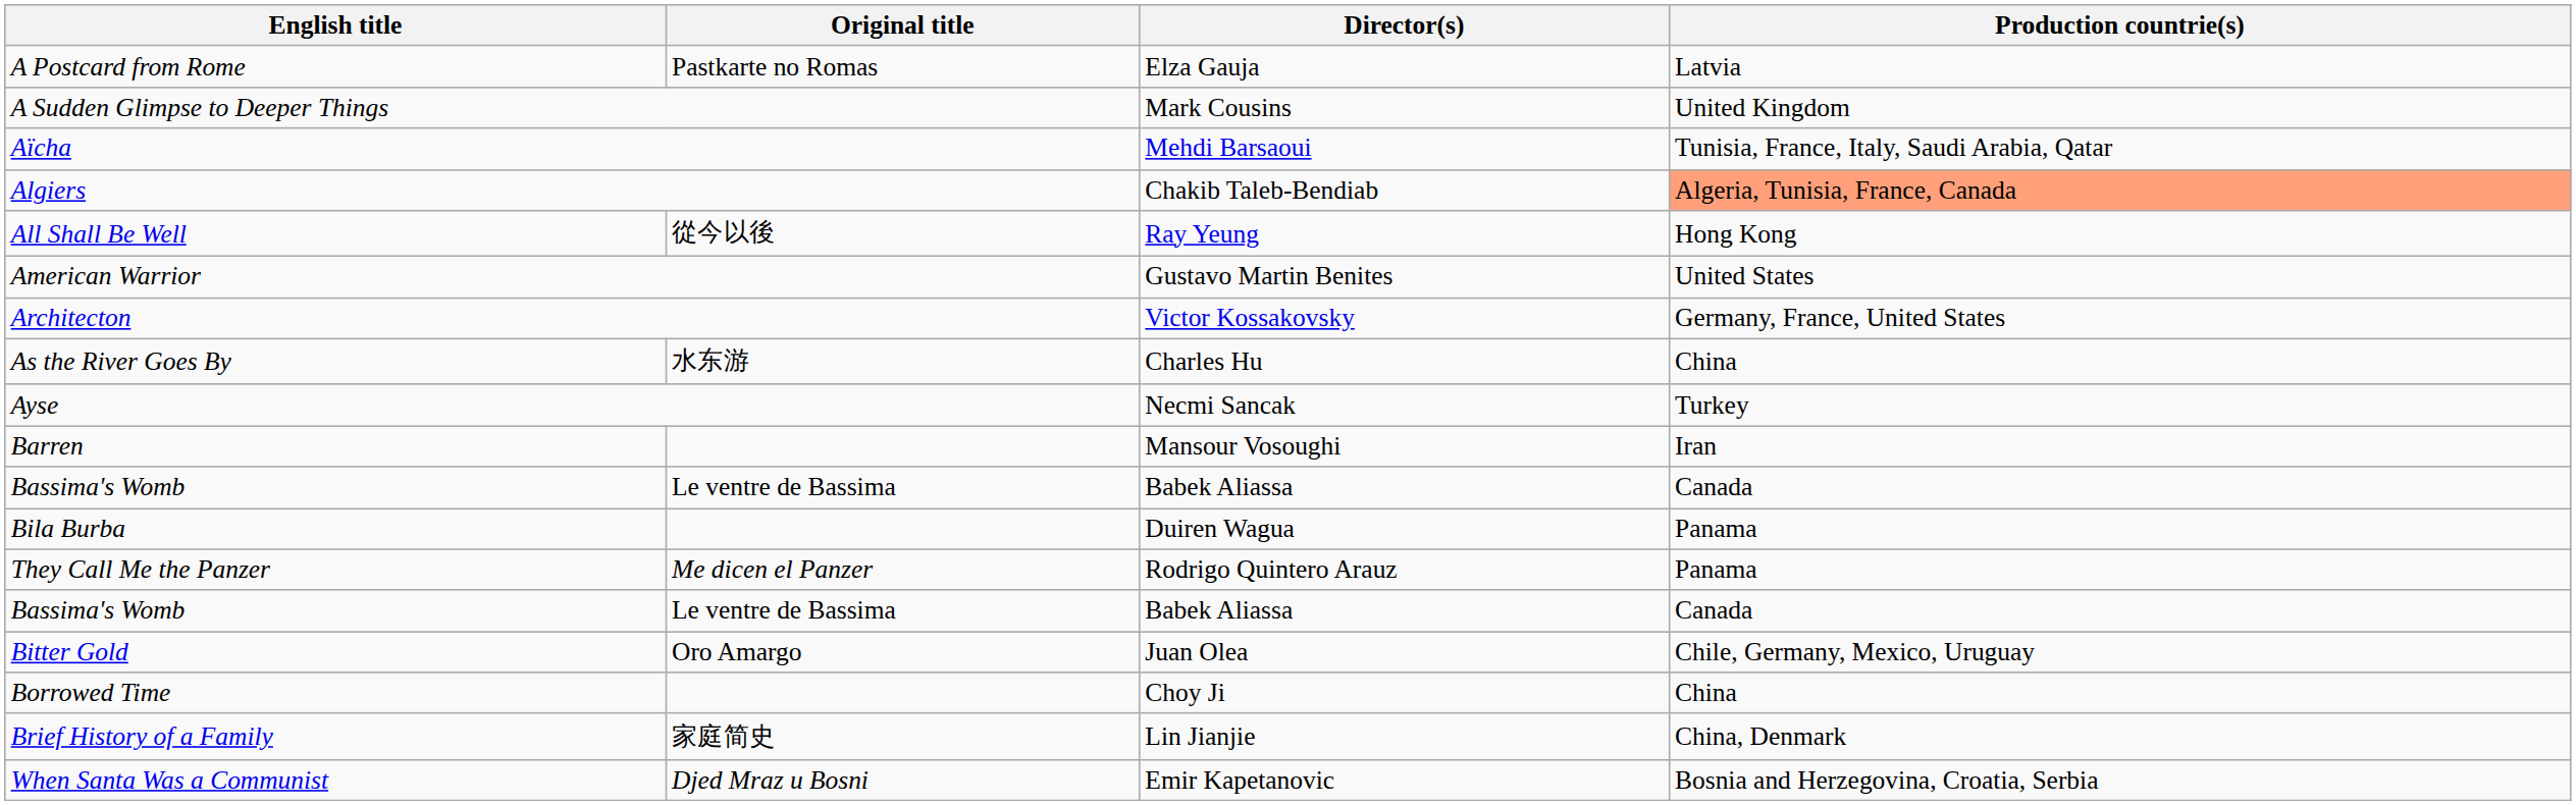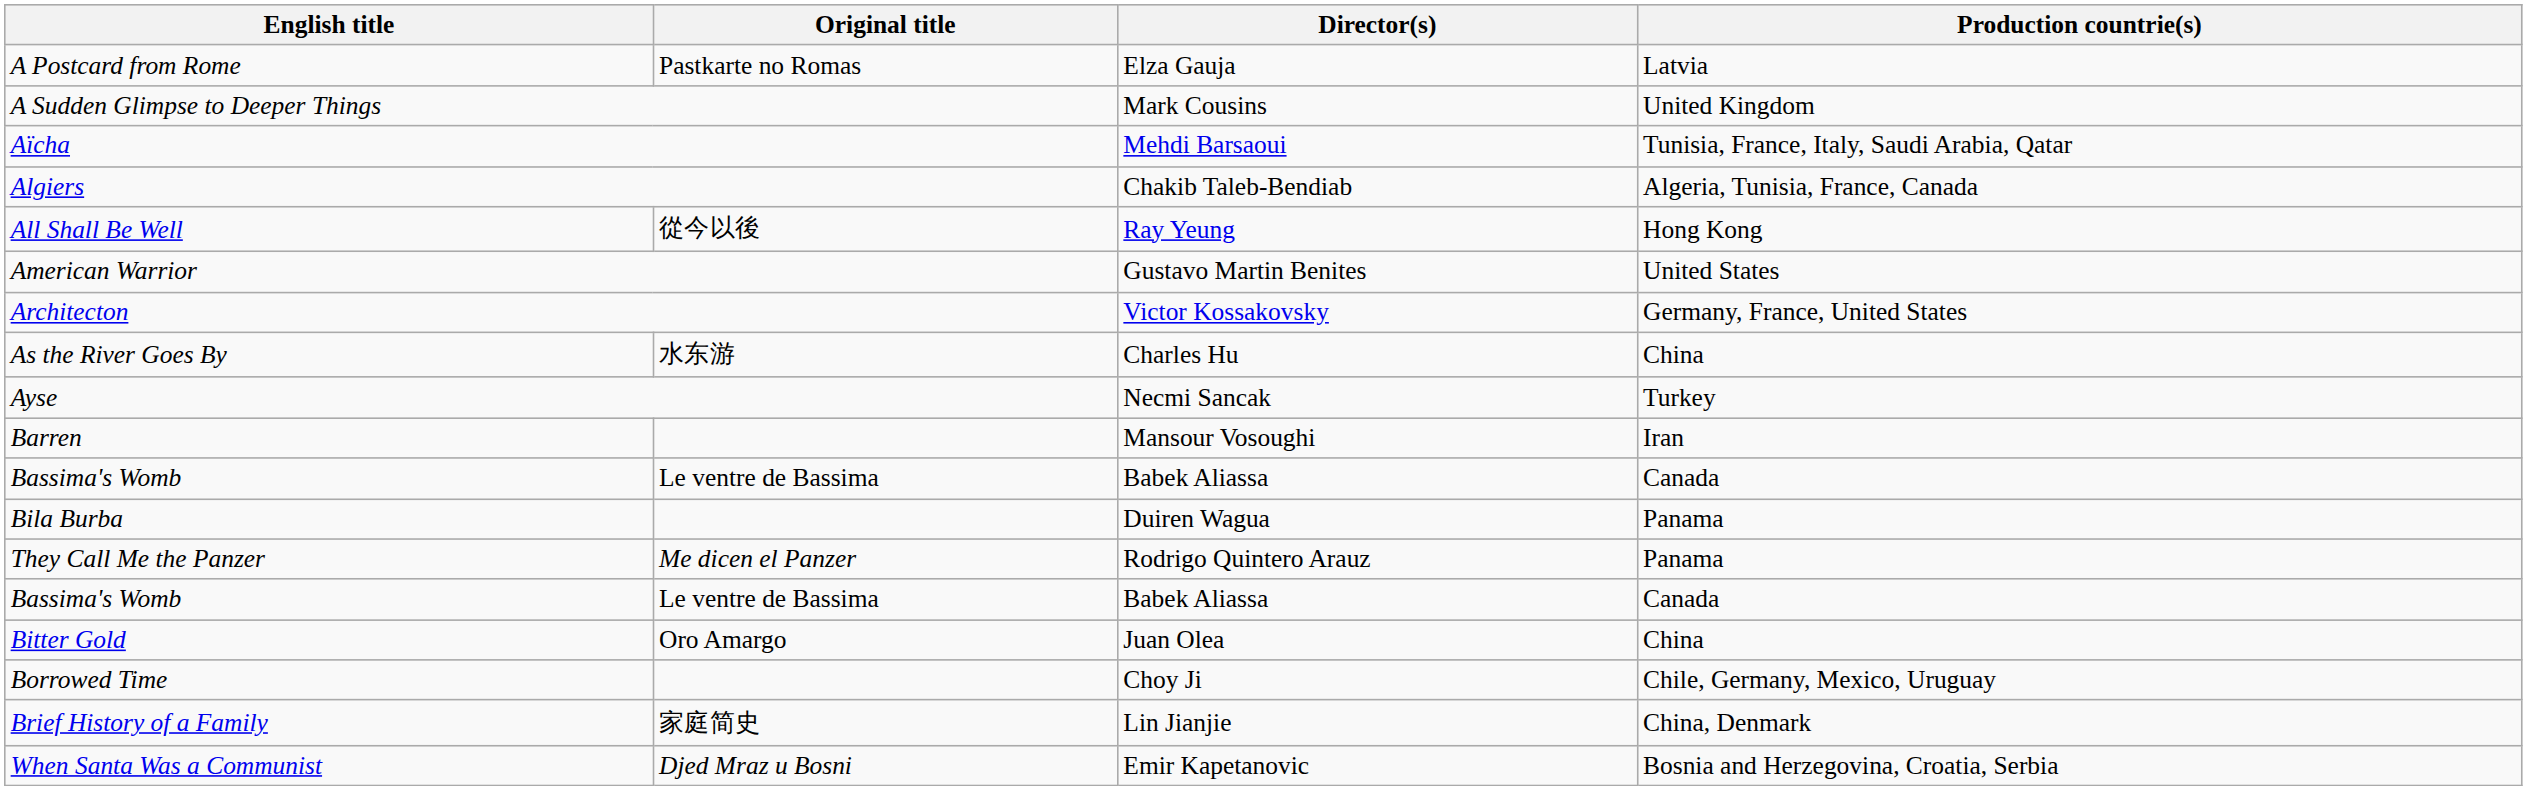Algiers | Production countrie(s): lightsalmon background -> no background
Bitter Gold | Production countrie(s): Chile, Germany, Mexico, Uruguay -> China
Borrowed Time | Production countrie(s): China -> Chile, Germany, Mexico, Uruguay
